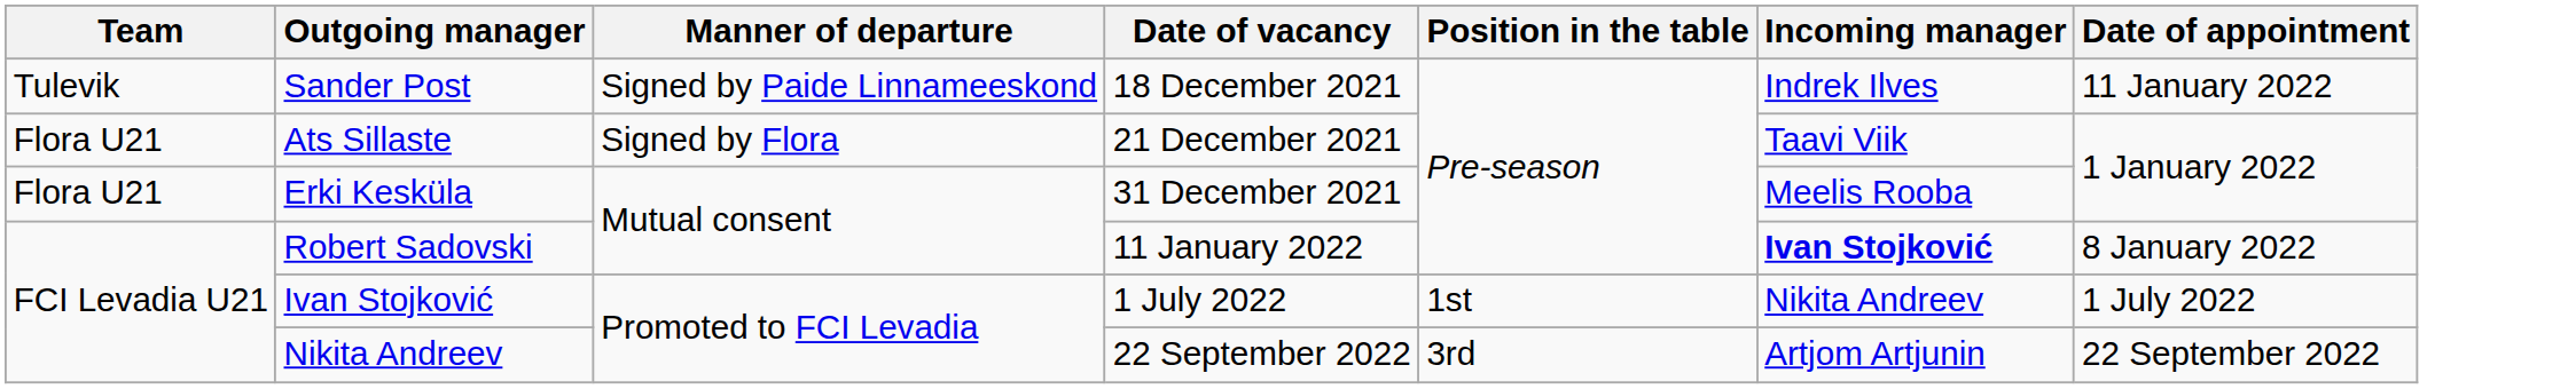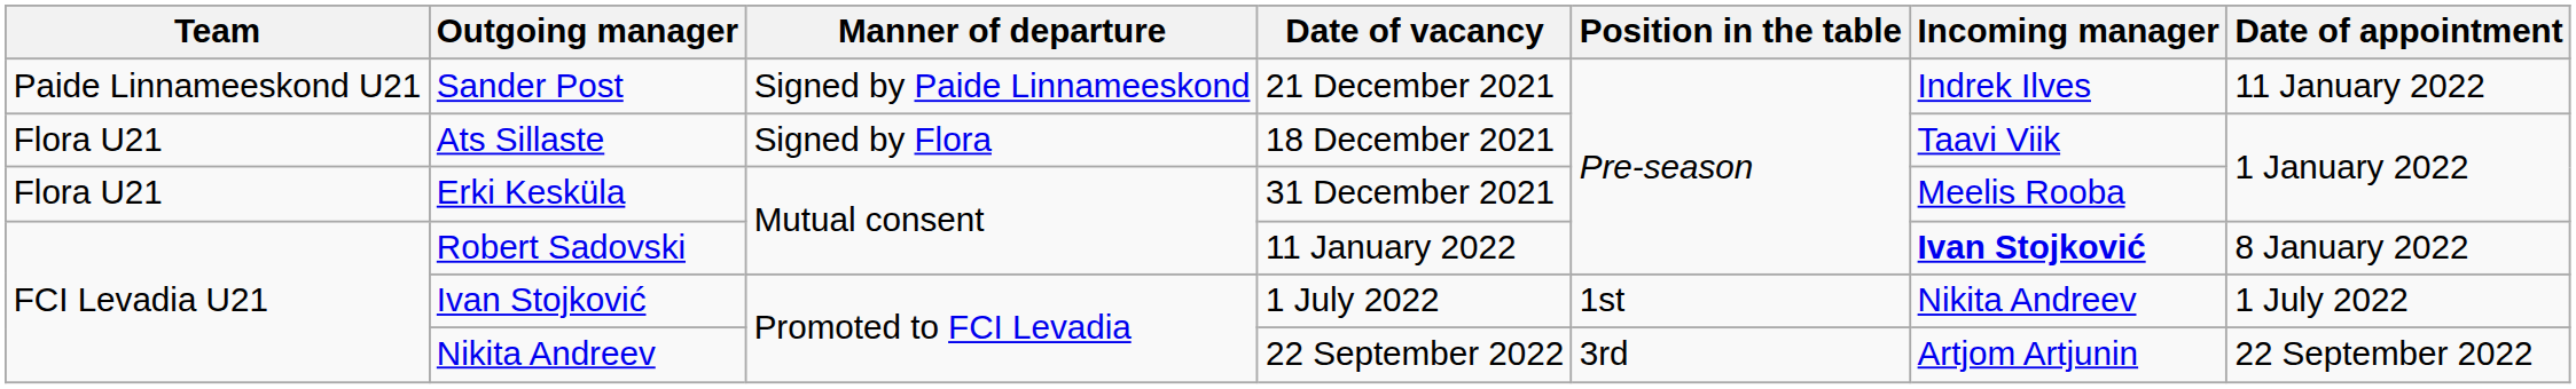Sander Post | Team: Tulevik -> Paide Linnameeskond U21
Sander Post | Date of vacancy: 18 December 2021 -> 21 December 2021
Ats Sillaste | Date of vacancy: 21 December 2021 -> 18 December 2021
